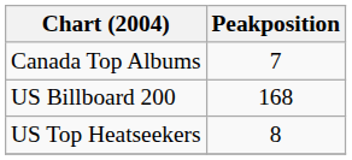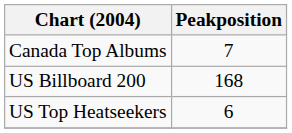US Top Heatseekers | Peakposition: 8 -> 6
